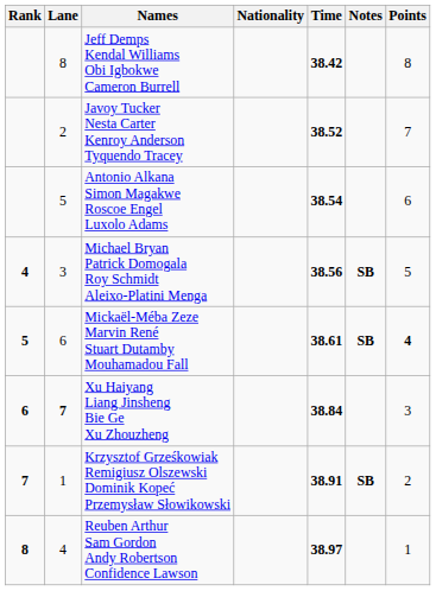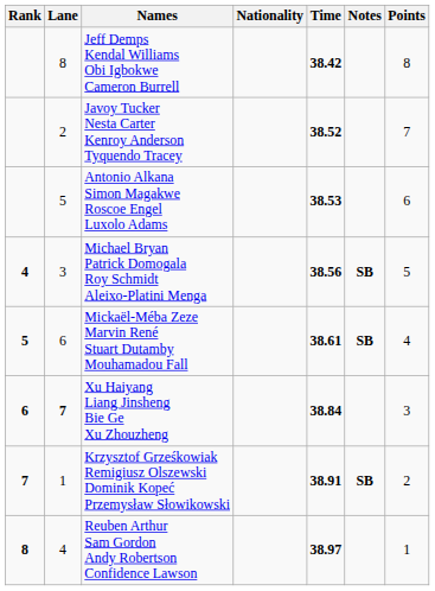Antonio Alkana Simon Magakwe Roscoe Engel Luxolo Adams | Time: 38.54 -> 38.53
Mickaël-Méba Zeze Marvin René Stuart Dutamby Mouhamadou Fall | Points: bold -> normal
